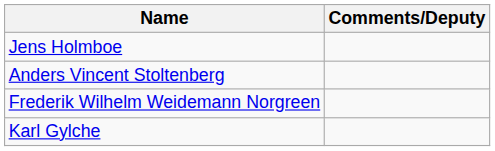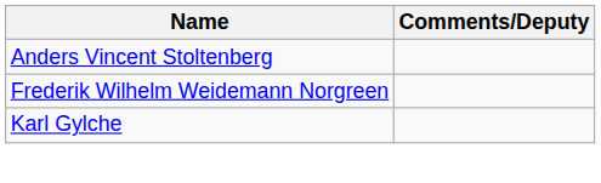- row: Jens Holmboe
